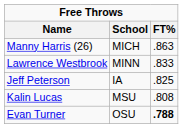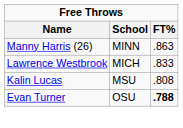Manny Harris (26) | School: MICH -> MINN
Lawrence Westbrook | School: MINN -> MICH
- row: Jeff Peterson | IA | .825
